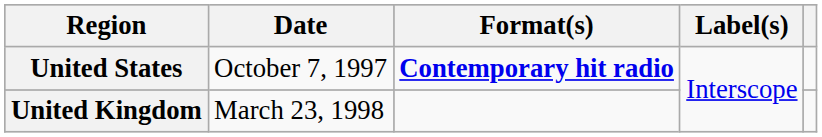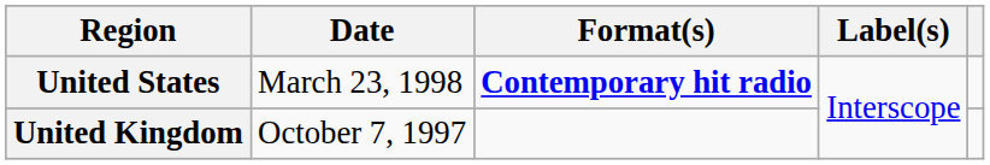United States | Date: October 7, 1997 -> March 23, 1998
United Kingdom | Date: March 23, 1998 -> October 7, 1997
